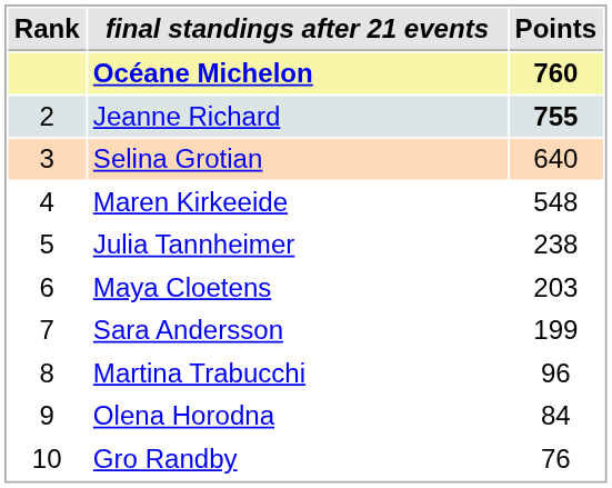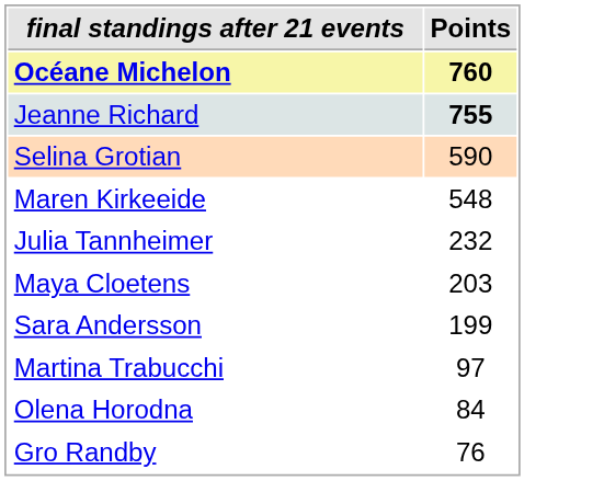- column: Rank | 2 | 3 | 4 | 5 | 6 | 7 | 8 | 9 | 10
Selina Grotian | Points: 640 -> 590
Julia Tannheimer | Points: 238 -> 232
Martina Trabucchi | Points: 96 -> 97
